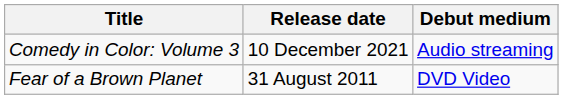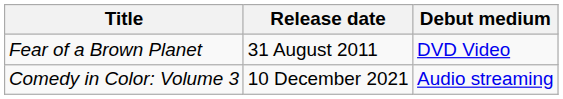rows swapped: Fear of a Brown Planet <-> Comedy in Color: Volume 3
